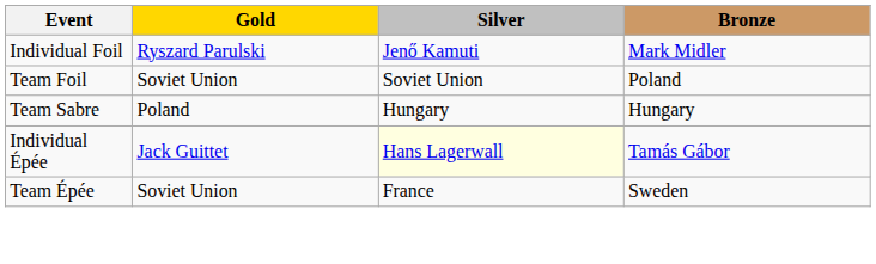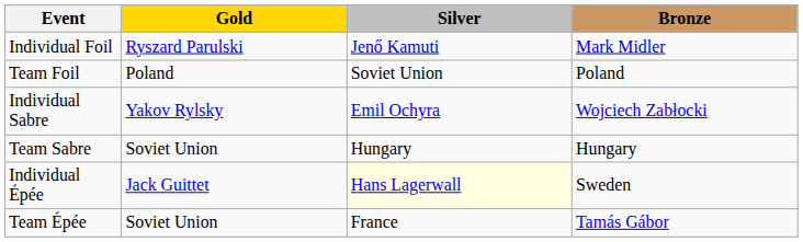Team Foil | Gold: Soviet Union -> Poland
+ row: Individual Sabre | Yakov Rylsky | Emil Ochyra | Wojciech Zabłocki
Team Sabre | Gold: Poland -> Soviet Union
Individual Épée | Bronze: Tamás Gábor -> Sweden
Team Épée | Bronze: Sweden -> Tamás Gábor
